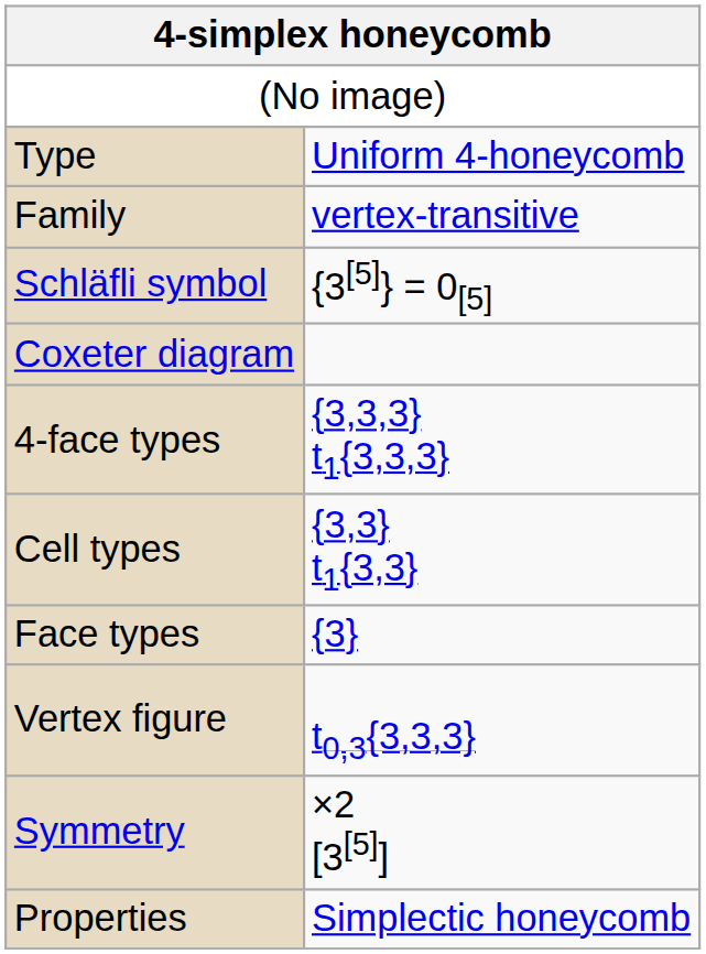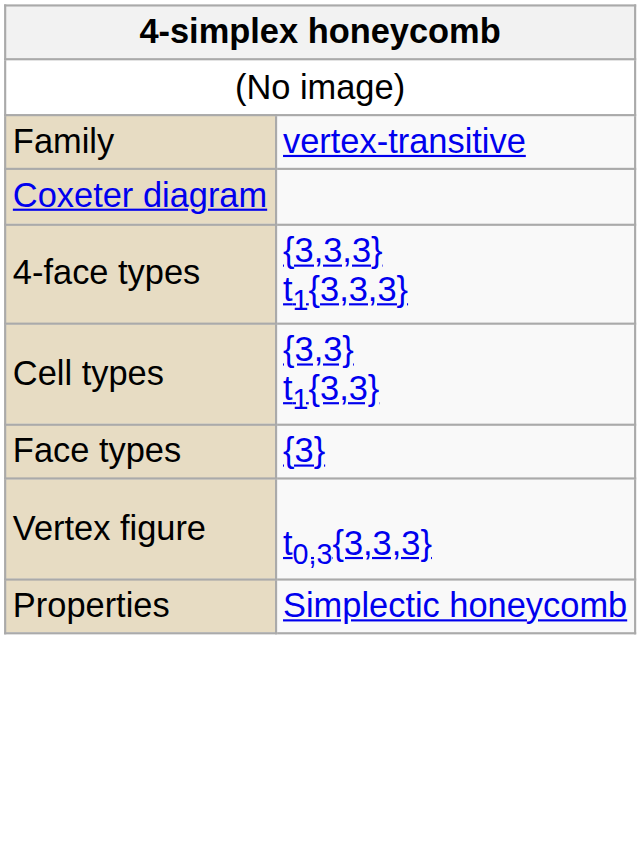- row: Type | Uniform 4-honeycomb
- row: Schläfli symbol | {3[5]} = 0[5]
- row: Symmetry | ×2 [3[5]]
